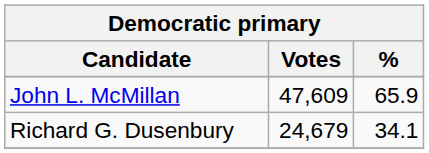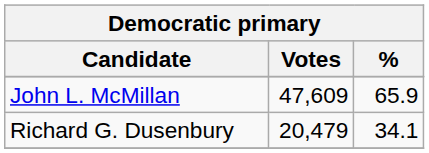Richard G. Dusenbury | Votes: 24,679 -> 20,479
